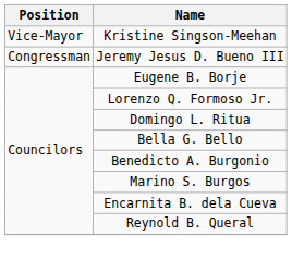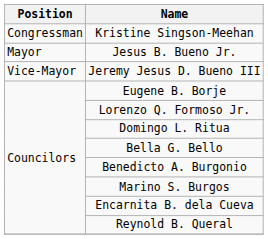Kristine Singson-Meehan | Position: Vice-Mayor -> Congressman
+ row: Mayor | Jesus B. Bueno Jr.
Jeremy Jesus D. Bueno III | Position: Congressman -> Vice-Mayor
